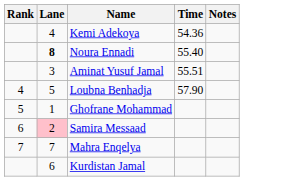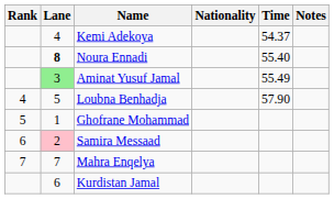+ column: Nationality
Kemi Adekoya | Time: 54.36 -> 54.37
Aminat Yusuf Jamal | Lane: no background -> lightgreen background
Aminat Yusuf Jamal | Time: 55.51 -> 55.49
